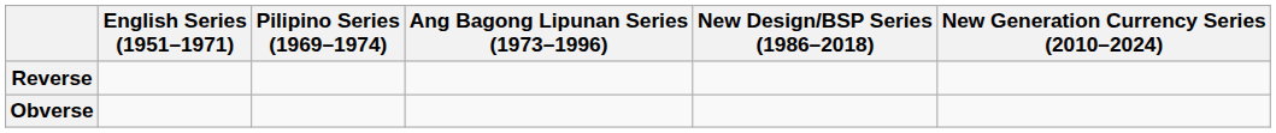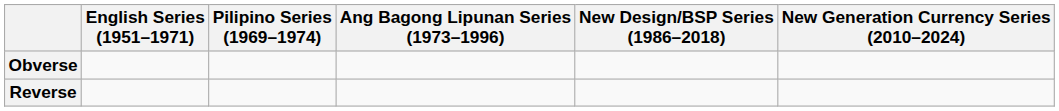rows swapped: Obverse <-> Reverse
